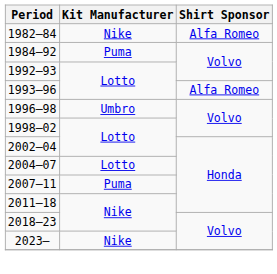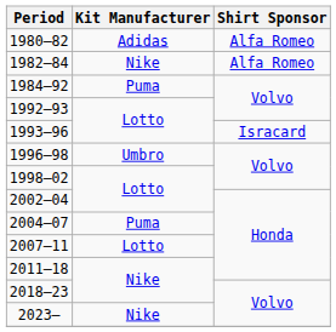+ row: 1980–82 | Adidas | Alfa Romeo
1993–96 | Shirt Sponsor: Alfa Romeo -> Isracard
2004–07 | Kit Manufacturer: Lotto -> Puma
2007–11 | Kit Manufacturer: Puma -> Lotto
